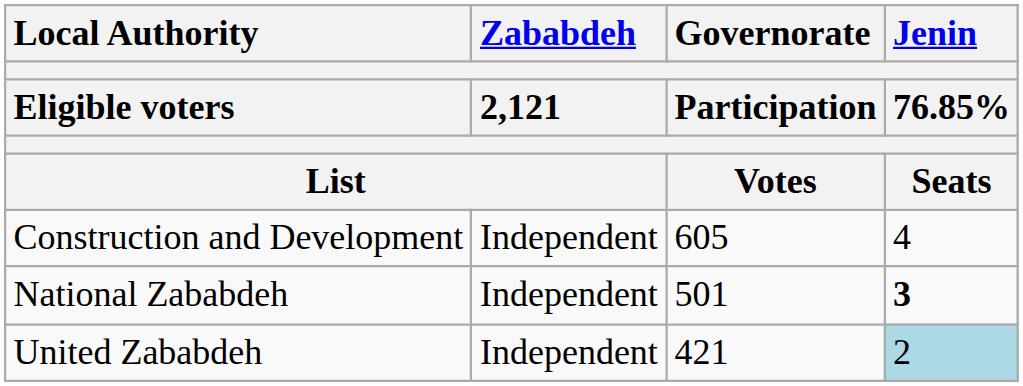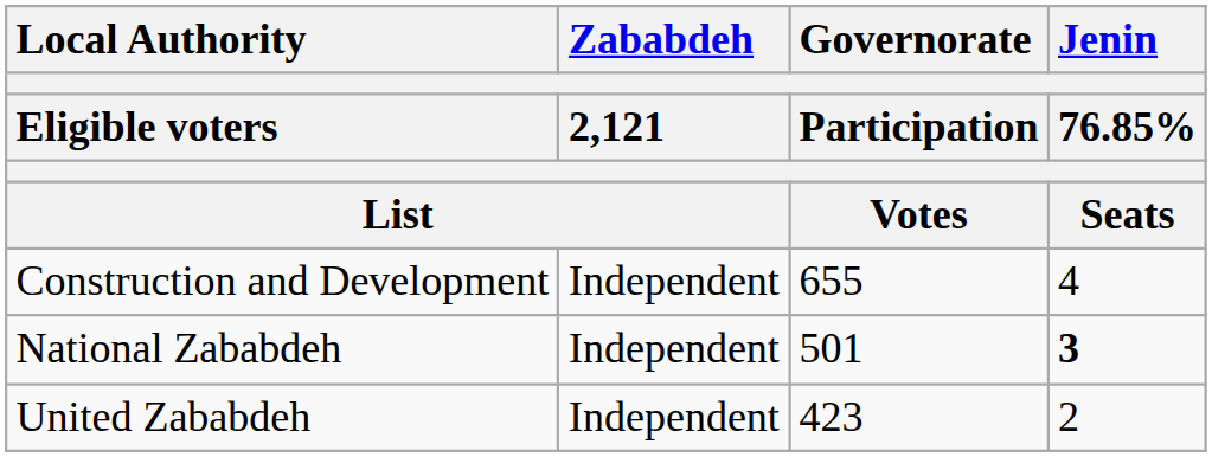Construction and Development | Governorate / Participation / Votes: 605 -> 655
United Zababdeh | Governorate / Participation / Votes: 421 -> 423
United Zababdeh | Jenin / 76.85% / Seats: lightblue background -> no background
